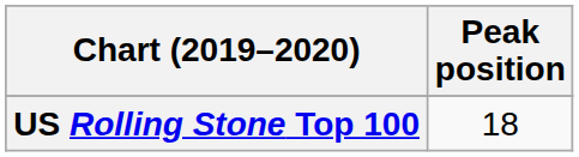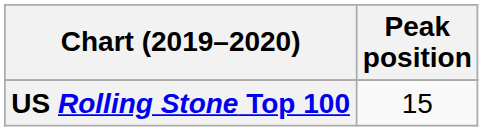US Rolling Stone Top 100 | Peak position: 18 -> 15
